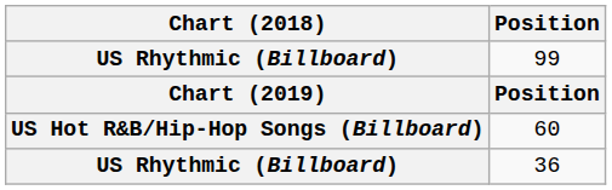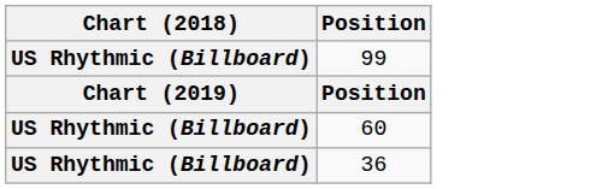60 | Chart (2018): US Hot R&B/Hip-Hop Songs (Billboard) -> US Rhythmic (Billboard)
